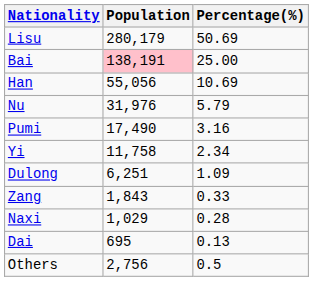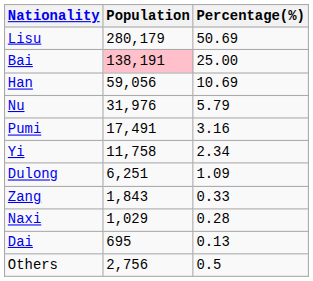Han | Population: 55,056 -> 59,056
Pumi | Population: 17,490 -> 17,491
